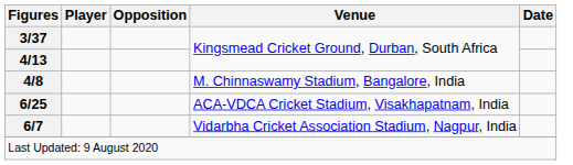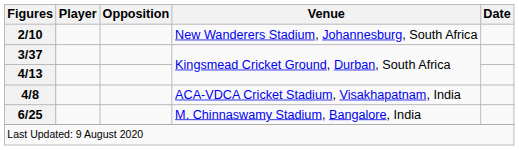+ row: 2/10 | New Wanderers Stadium, Johannesburg, South Africa
4/8 | Venue: M. Chinnaswamy Stadium, Bangalore, India -> ACA-VDCA Cricket Stadium, Visakhapatnam, India
6/25 | Venue: ACA-VDCA Cricket Stadium, Visakhapatnam, India -> M. Chinnaswamy Stadium, Bangalore, India
- row: 6/7 | Vidarbha Cricket Association Stadium, Nagpur, India
